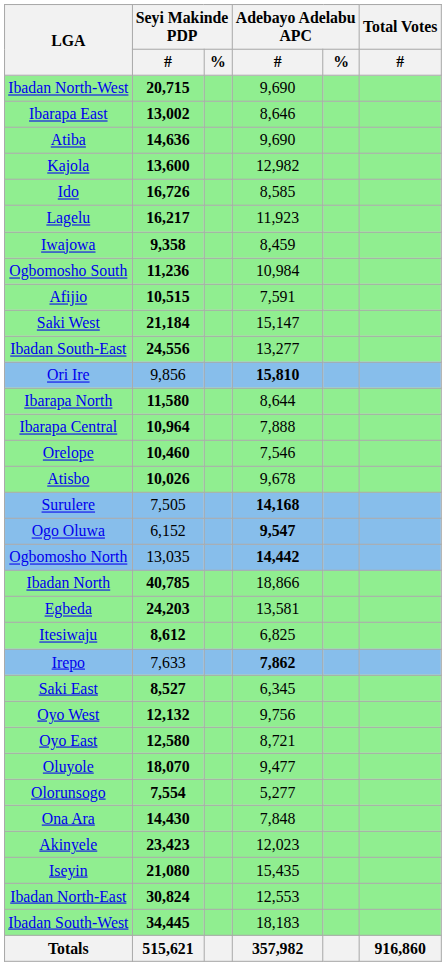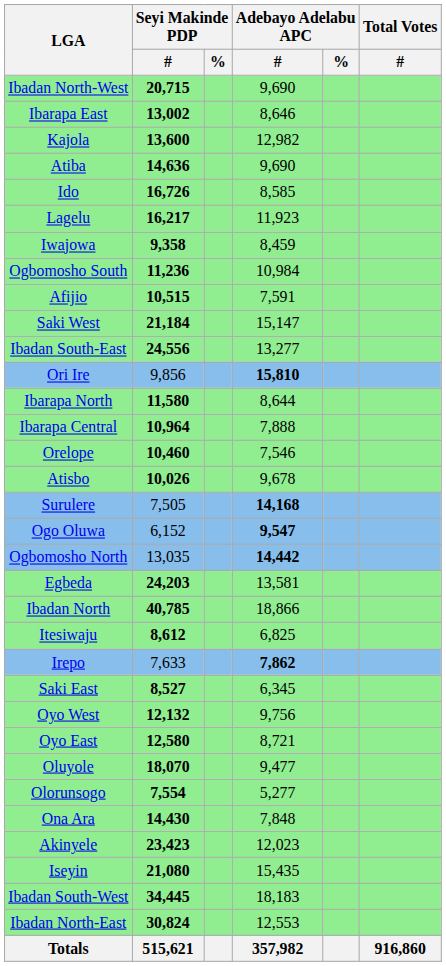rows swapped: Atiba <-> Kajola
rows swapped: Ibadan North <-> Egbeda
rows swapped: Ibadan North-East <-> Ibadan South-West
